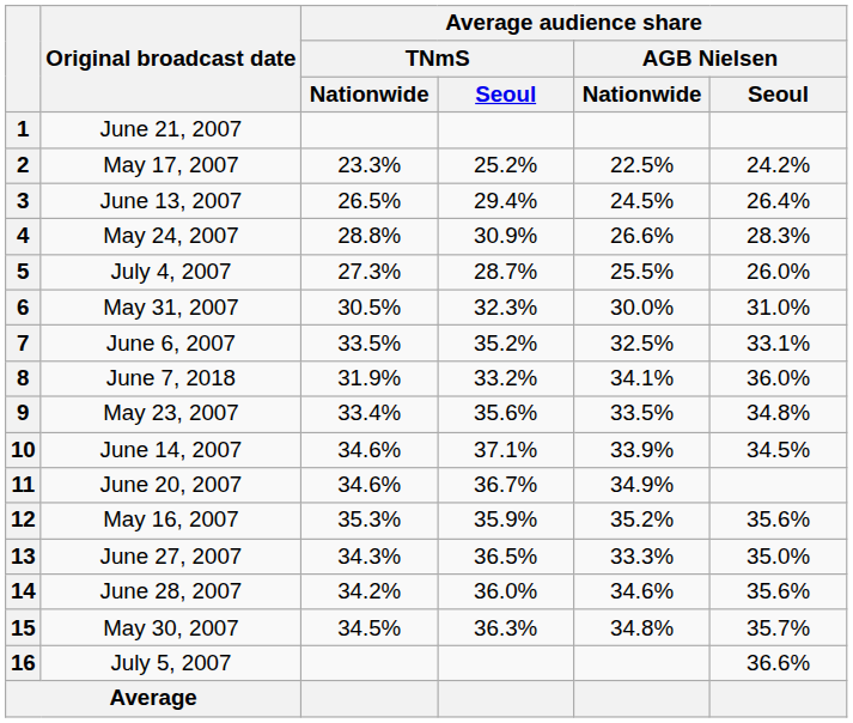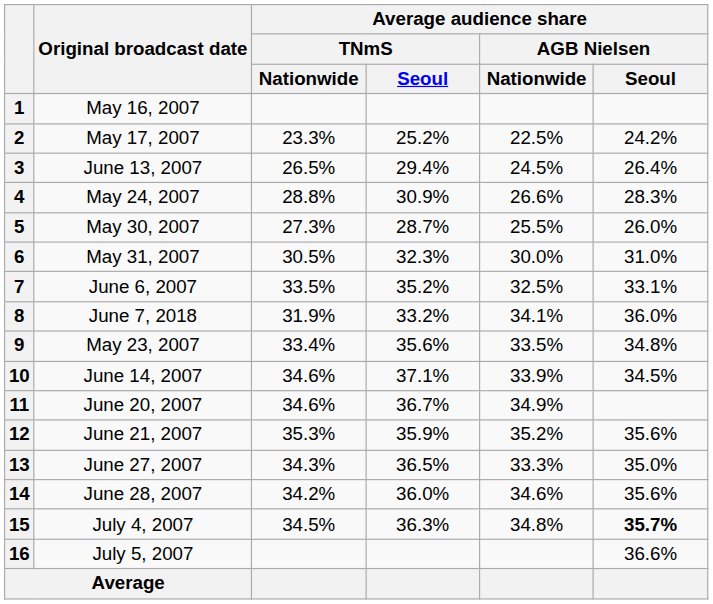1 | Original broadcast date: June 21, 2007 -> May 16, 2007
5 | Original broadcast date: July 4, 2007 -> May 30, 2007
12 | Original broadcast date: May 16, 2007 -> June 21, 2007
15 | Original broadcast date: May 30, 2007 -> July 4, 2007
15 | Average audience share / AGB Nielsen / Seoul: normal -> bold
